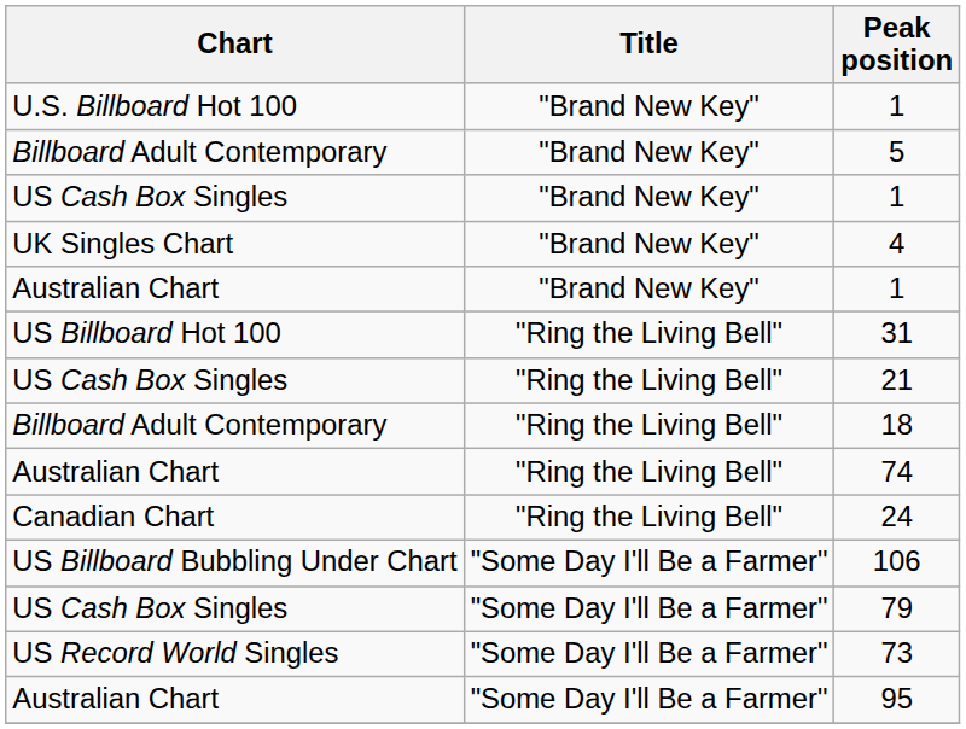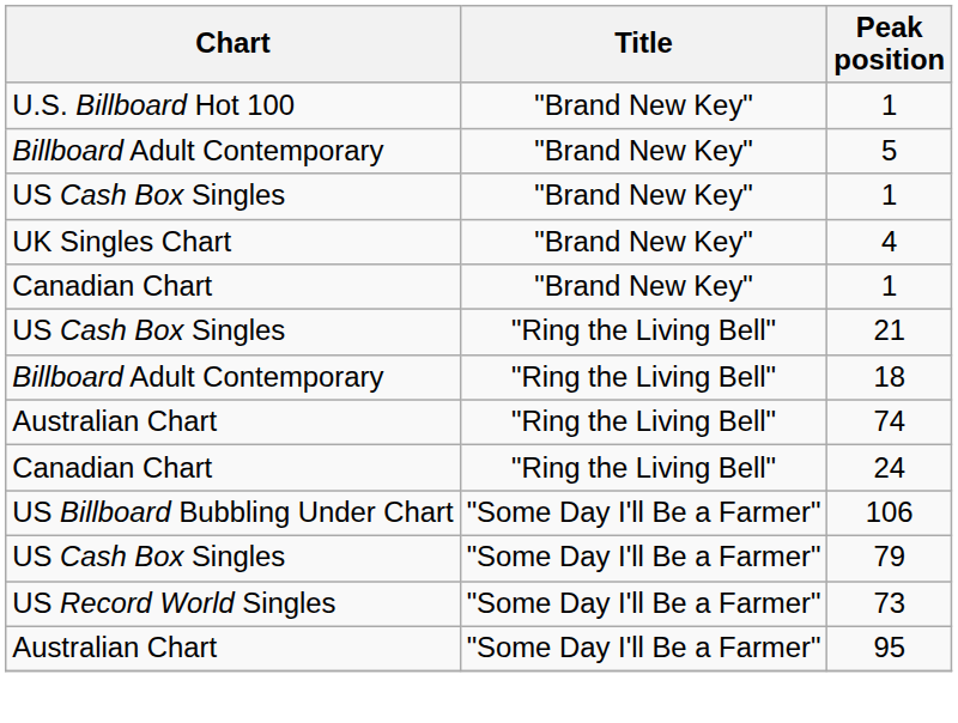- row: Australian Chart | "Brand New Key" | 1
+ row: Canadian Chart | "Brand New Key" | 1
- row: US Billboard Hot 100 | "Ring the Living Bell" | 31
